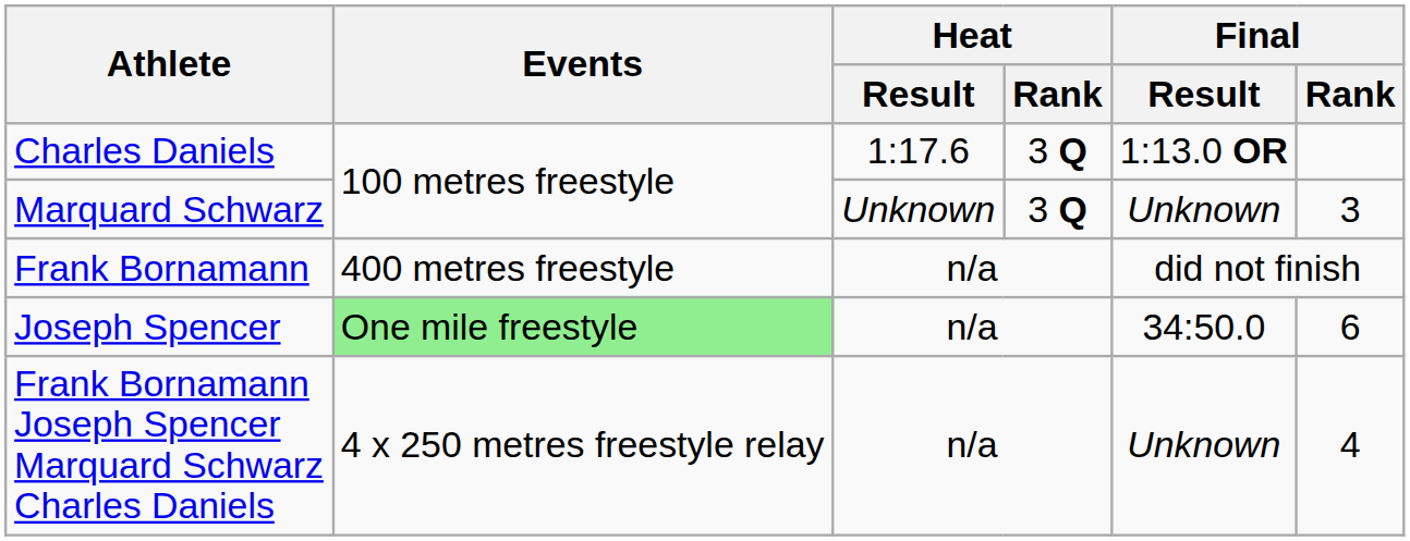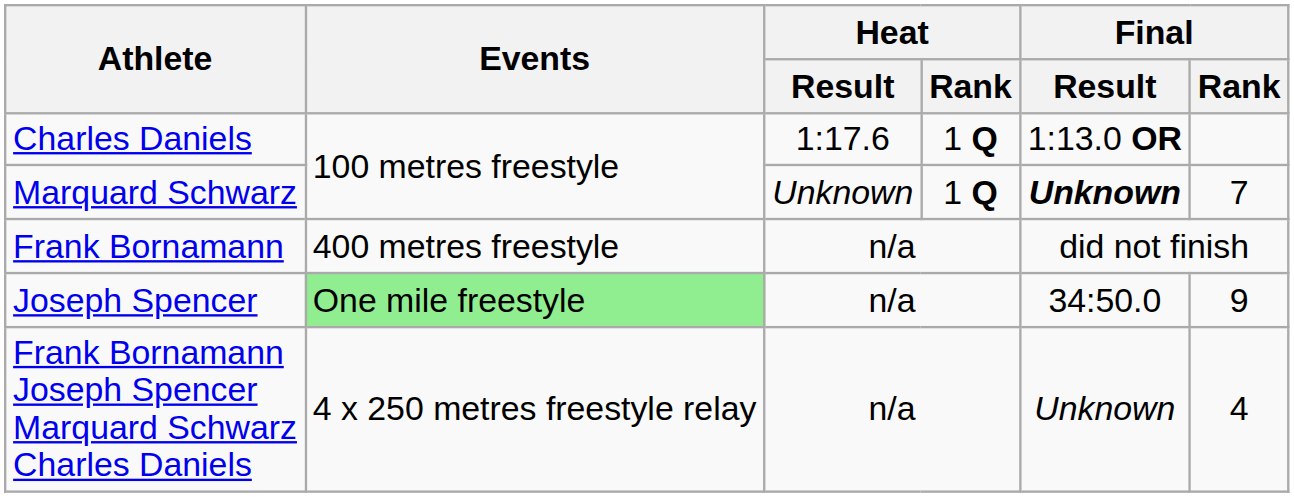Charles Daniels | Heat / Rank: 3 Q -> 1 Q
Marquard Schwarz | Heat / Rank: 3 Q -> 1 Q
Marquard Schwarz | Final / Result: normal -> bold
Marquard Schwarz | Final / Rank: 3 -> 7
Joseph Spencer | Final / Rank: 6 -> 9
